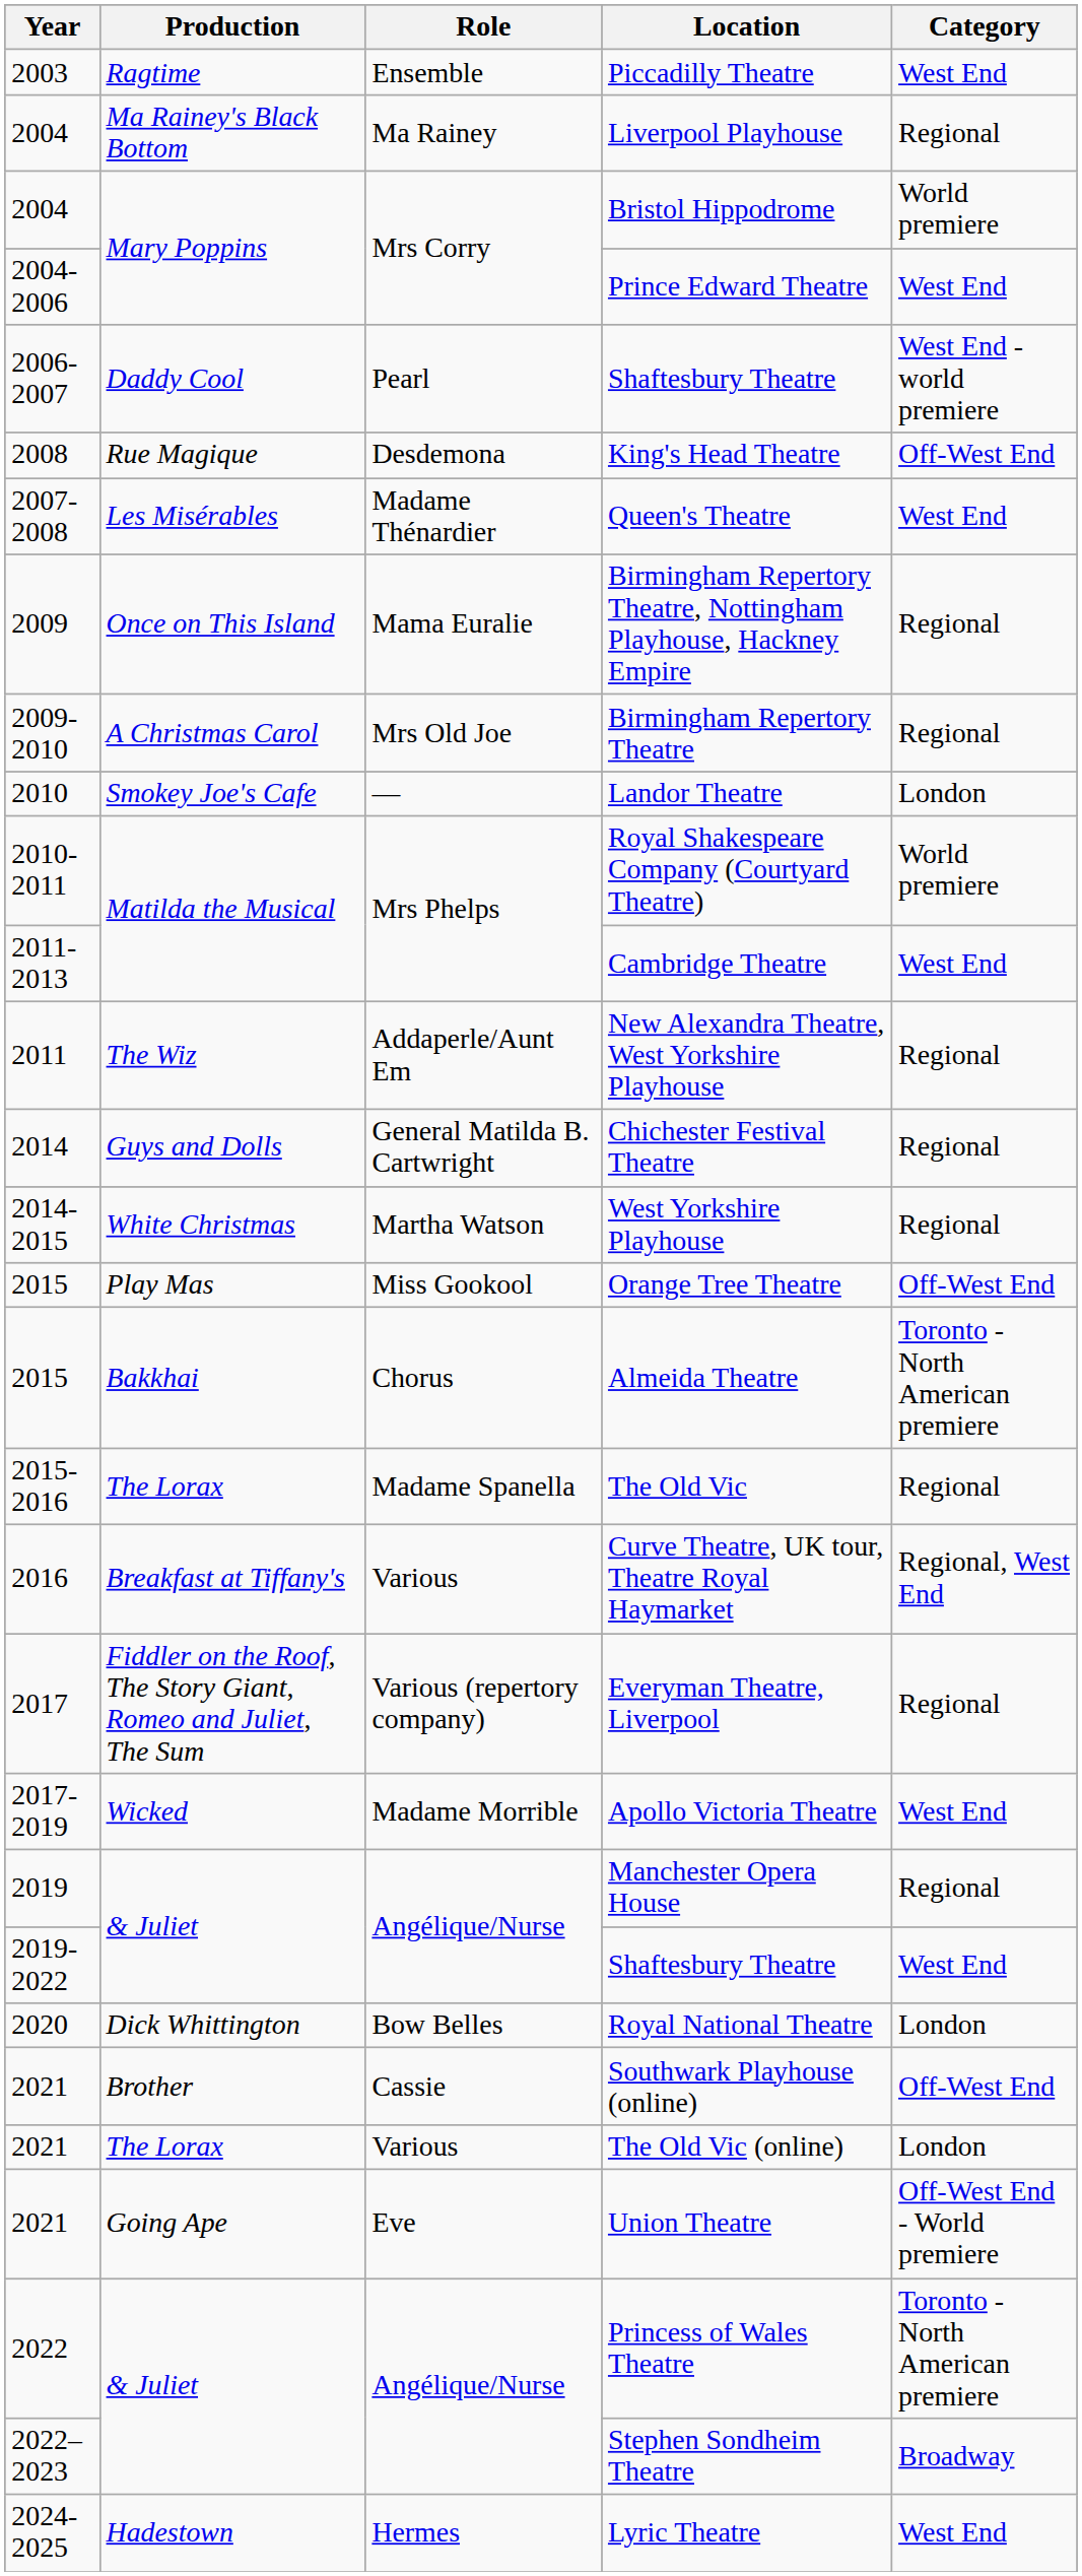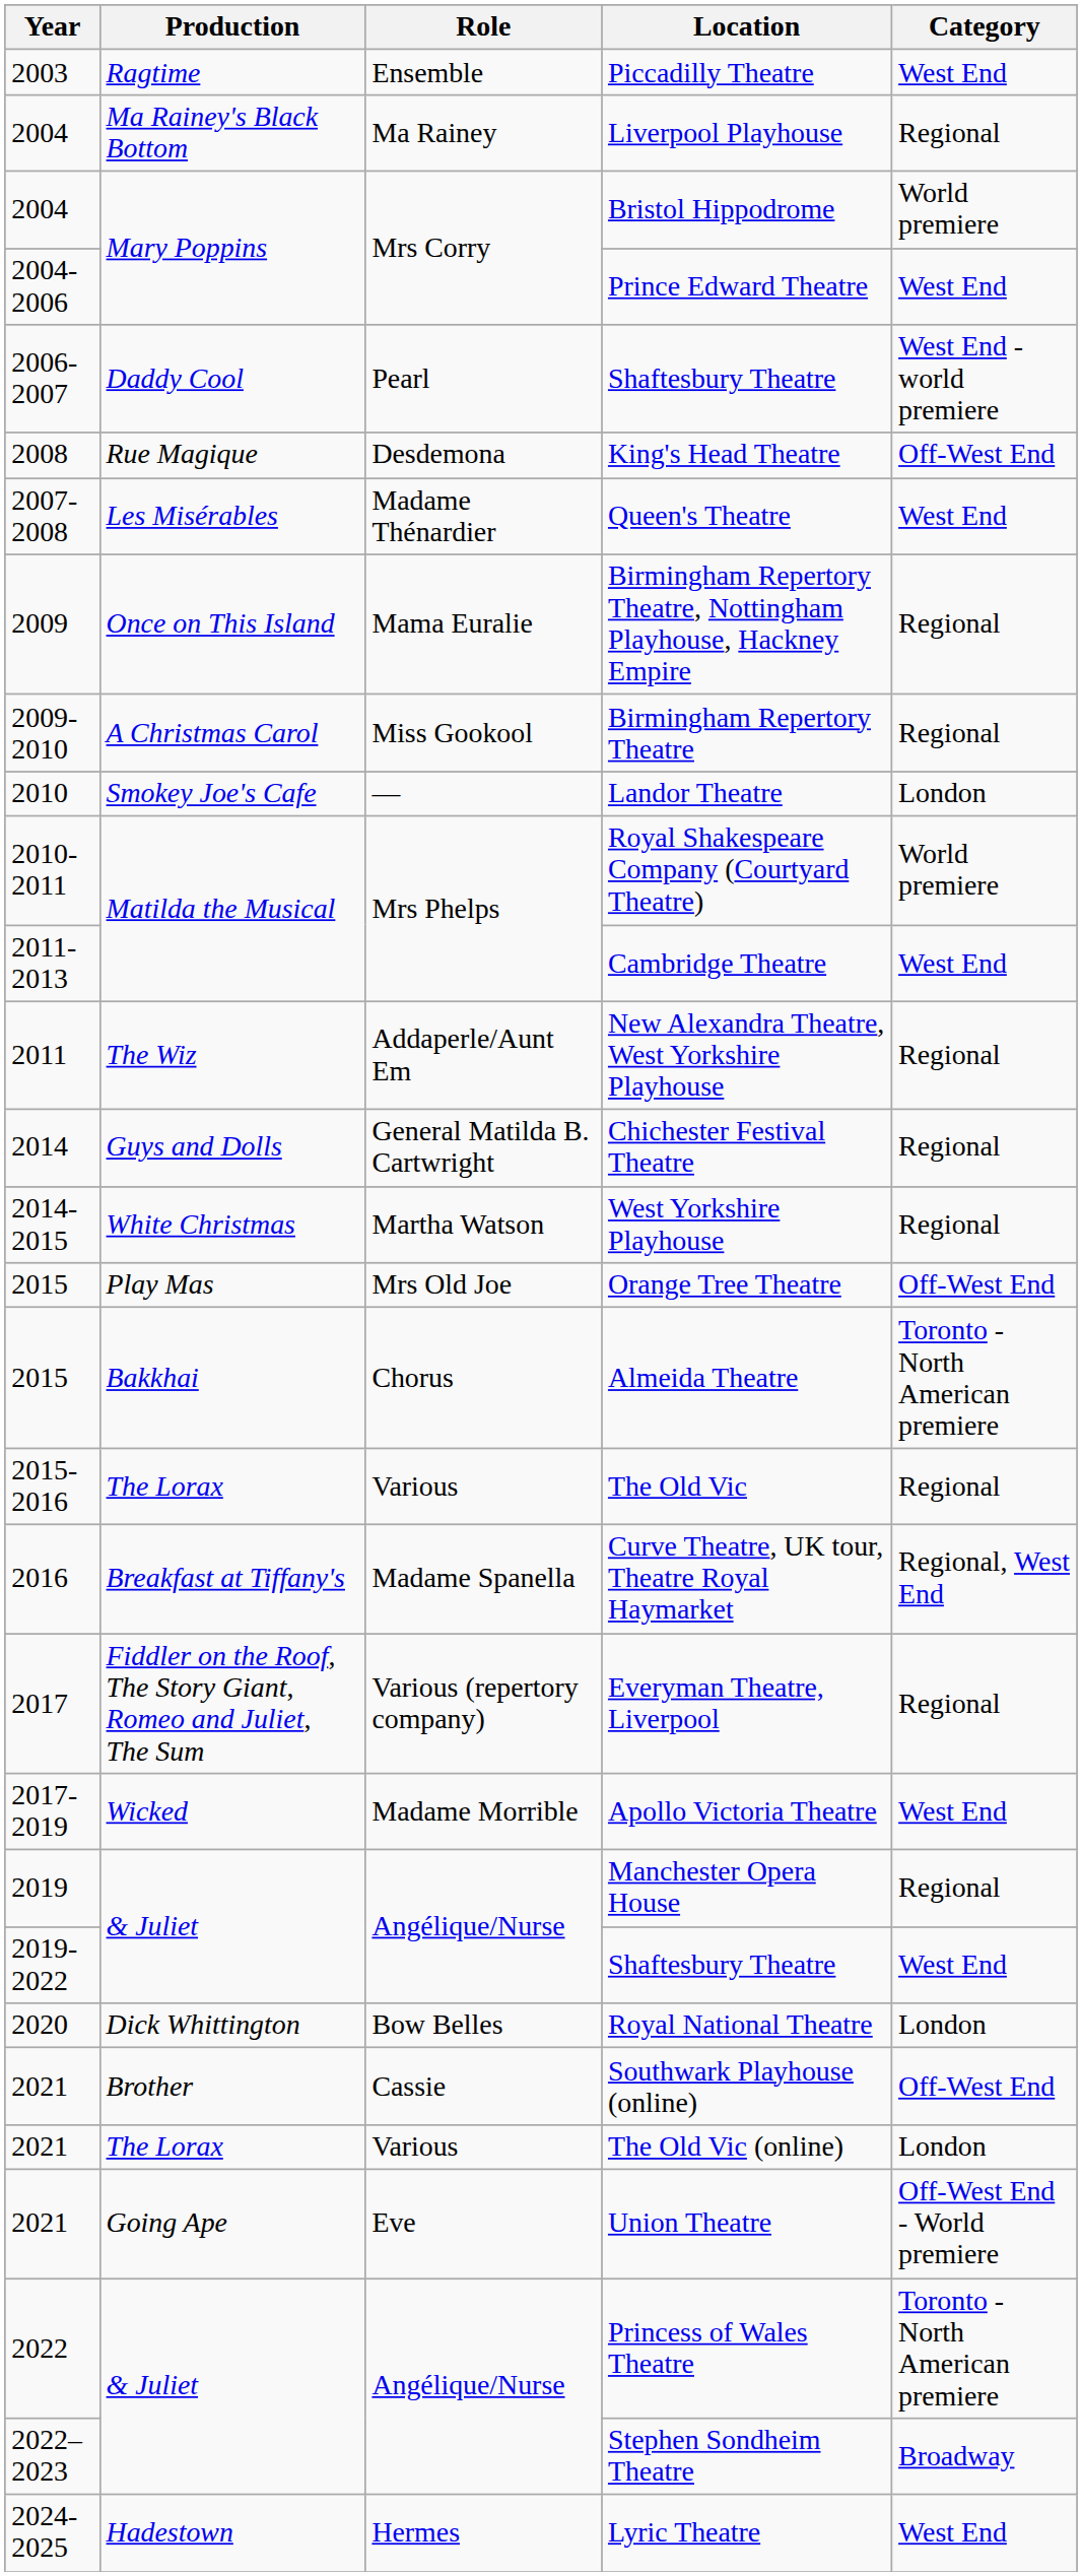Birmingham Repertory Theatre | Role: Mrs Old Joe -> Miss Gookool
Orange Tree Theatre | Role: Miss Gookool -> Mrs Old Joe
The Old Vic | Role: Madame Spanella -> Various
Curve Theatre, UK tour, Theatre Royal Haymarket | Role: Various -> Madame Spanella
